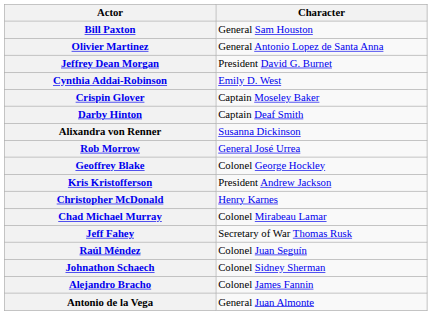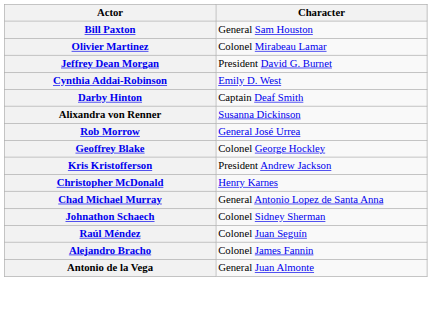Olivier Martinez | Character: General Antonio Lopez de Santa Anna -> Colonel Mirabeau Lamar
- row: Crispin Glover | Captain Moseley Baker
Chad Michael Murray | Character: Colonel Mirabeau Lamar -> General Antonio Lopez de Santa Anna
- row: Jeff Fahey | Secretary of War Thomas Rusk
rows swapped: Raúl Méndez <-> Johnathon Schaech
